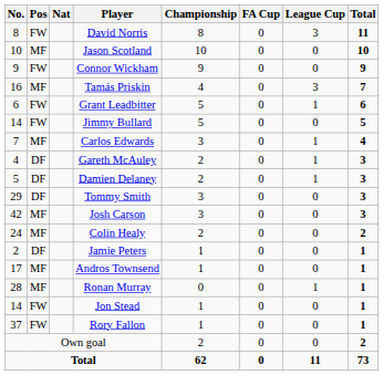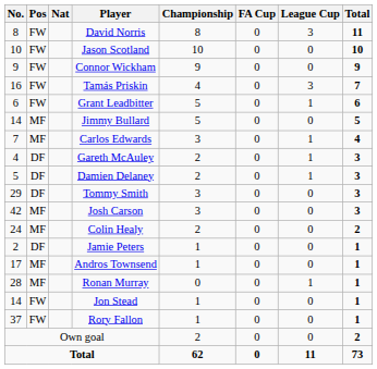Jason Scotland | Pos: MF -> FW
Tamás Priskin | Pos: MF -> FW
Jimmy Bullard | Pos: FW -> MF
